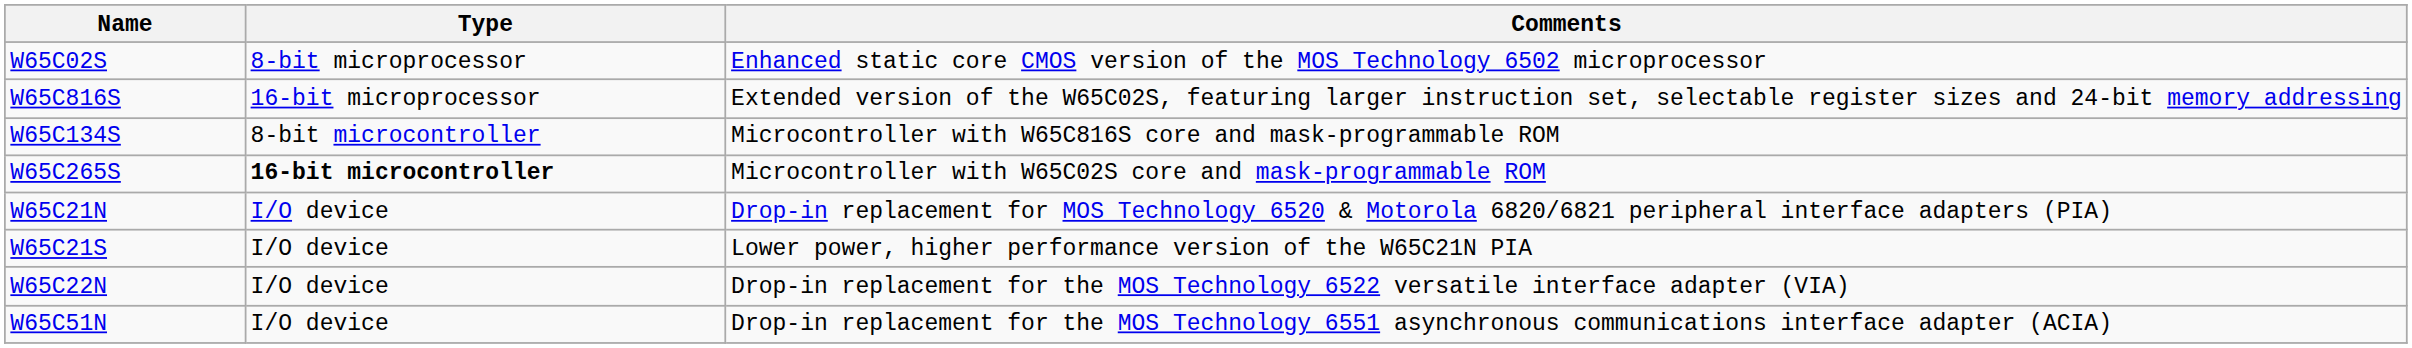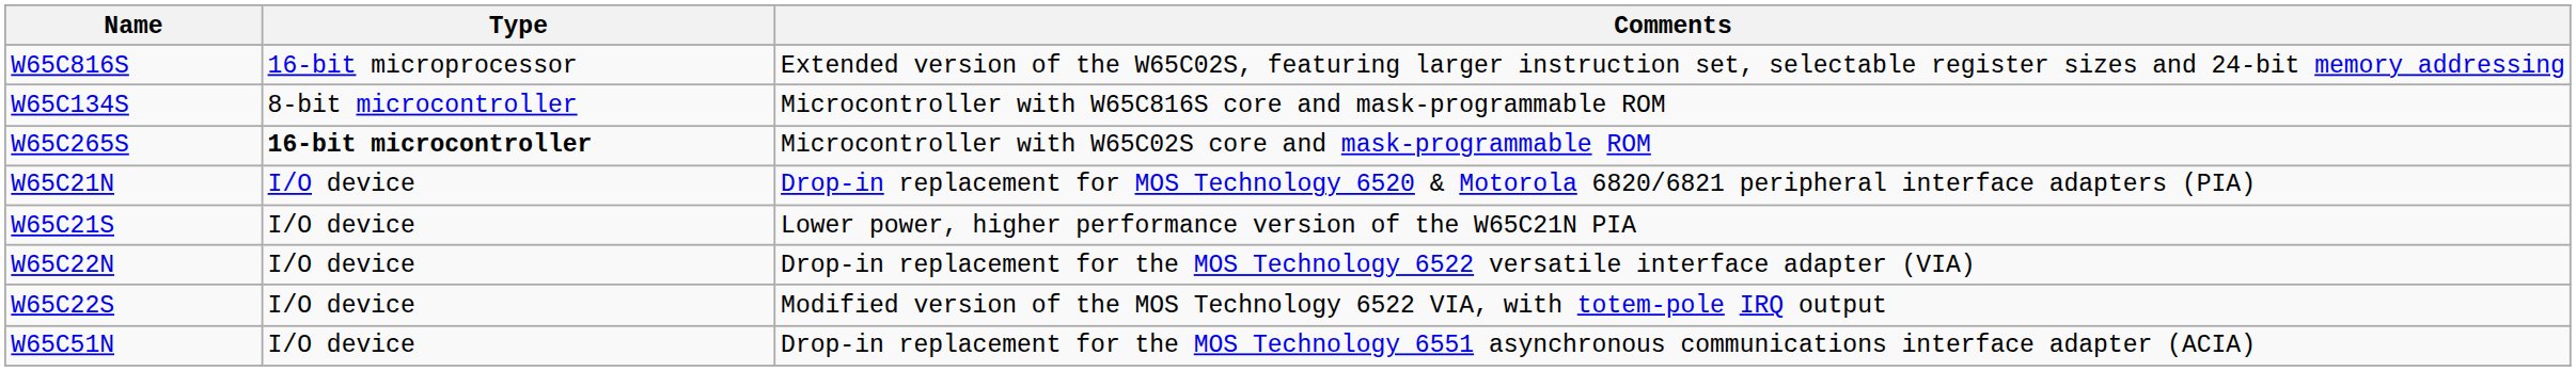- row: W65C02S | 8-bit microprocessor | Enhanced static core CMOS version of the MOS Technology 6502 microprocessor
+ row: W65C22S | I/O device | Modified version of the MOS Technology 6522 VIA, with totem-pole IRQ output
